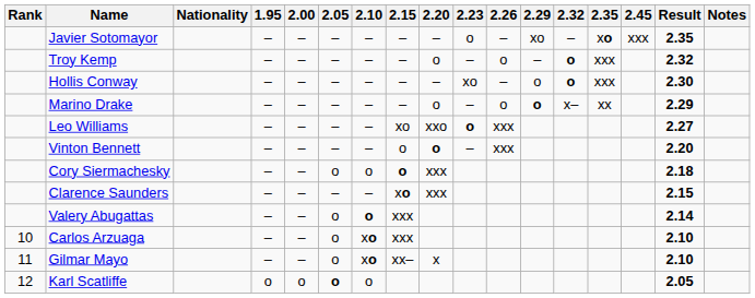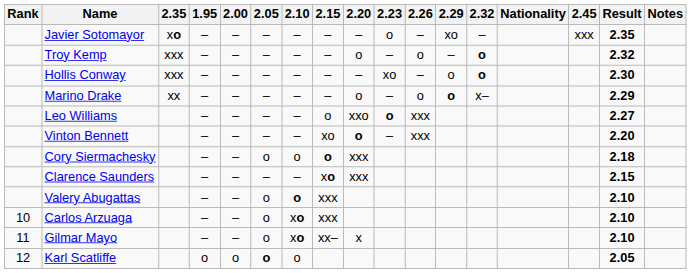columns swapped: Nationality <-> 2.35
Leo Williams | 2.15: xo -> o
Vinton Bennett | 2.15: o -> xo
Valery Abugattas | Result: 2.14 -> 2.10
